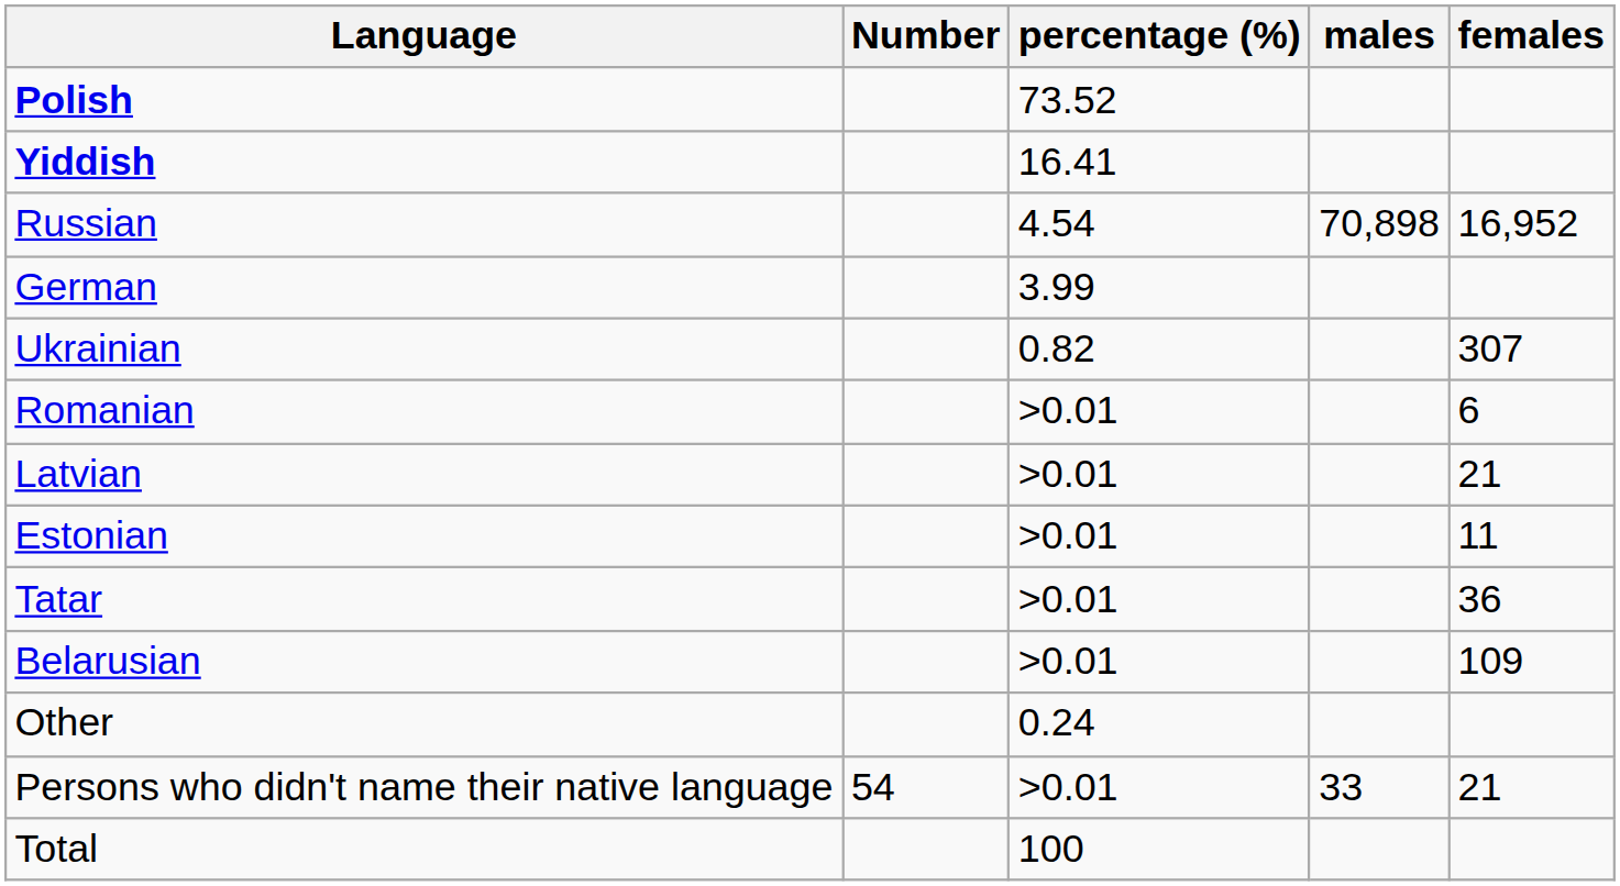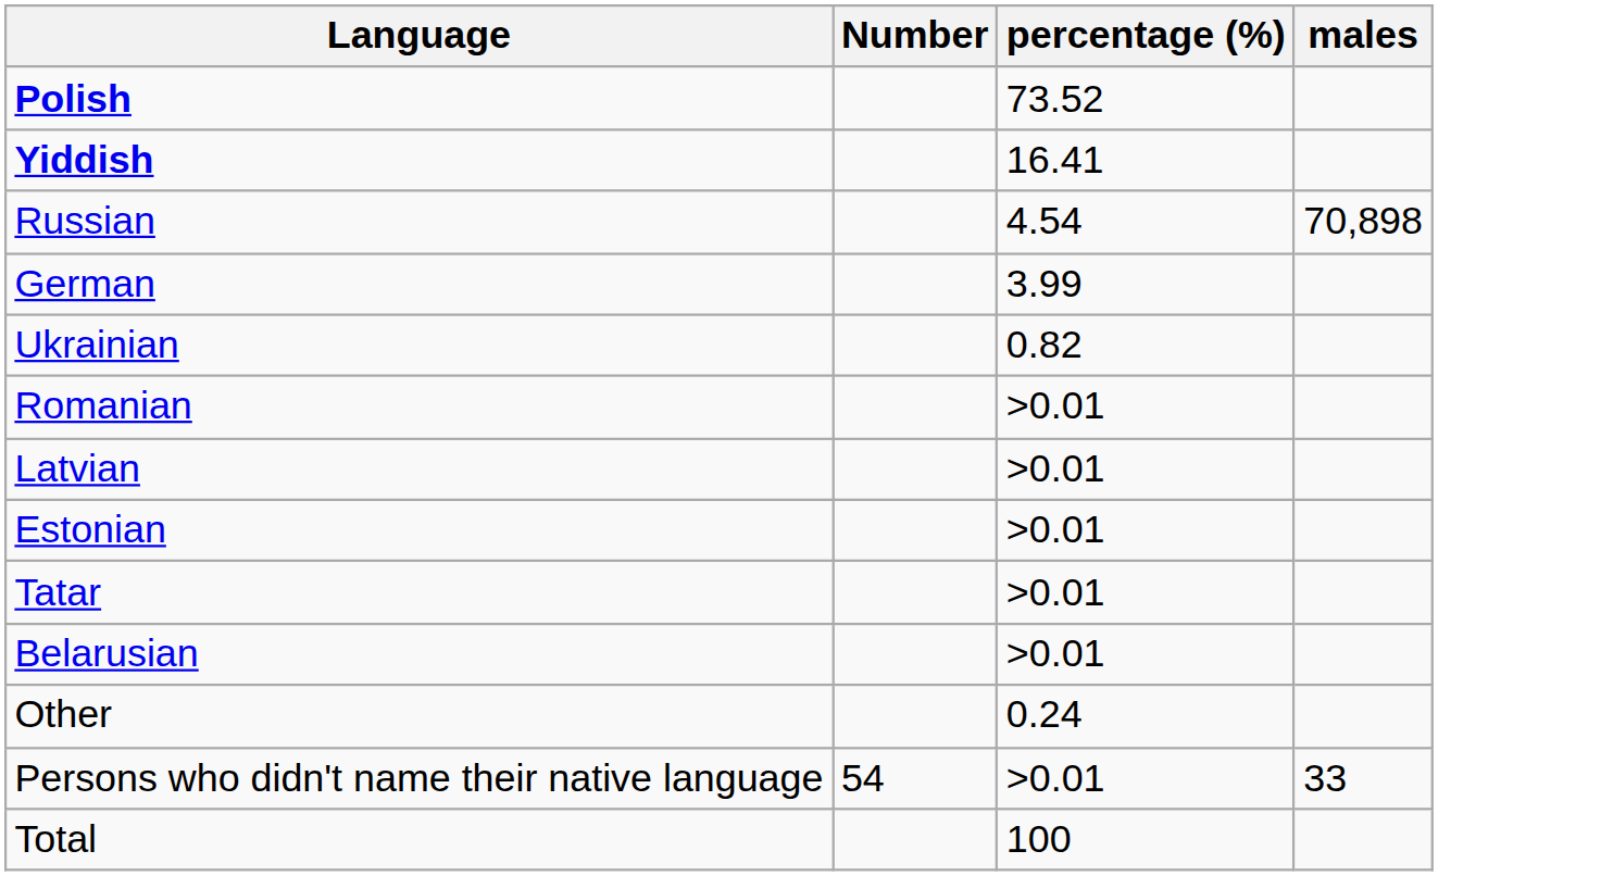- column: females | 16,952 | 307 | 6 | 21 | 11 | 36 | 109 | 21
